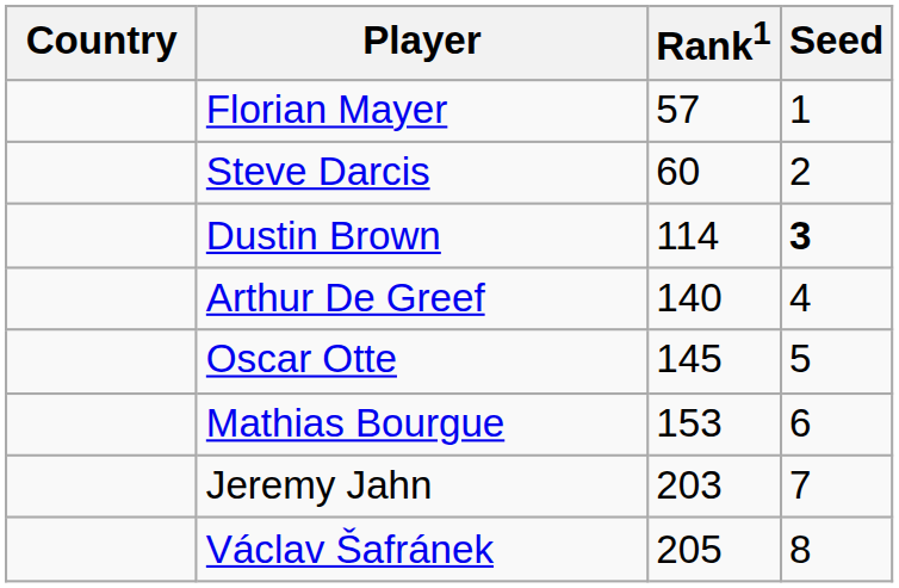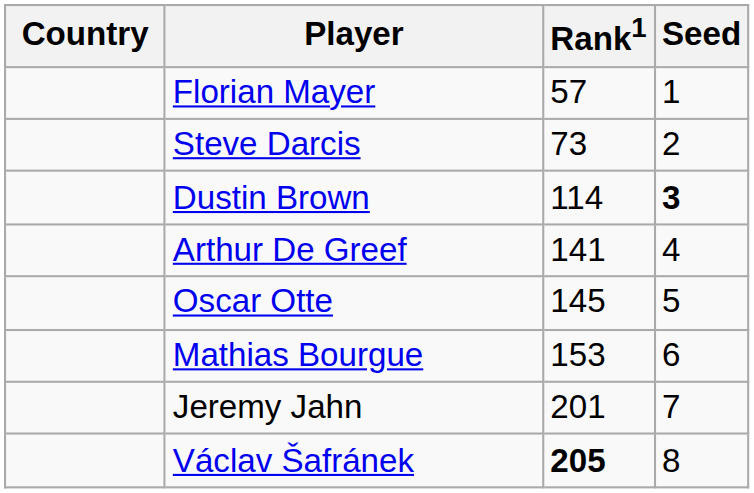Steve Darcis | Rank1: 60 -> 73
Arthur De Greef | Rank1: 140 -> 141
Jeremy Jahn | Rank1: 203 -> 201
Václav Šafránek | Rank1: normal -> bold
